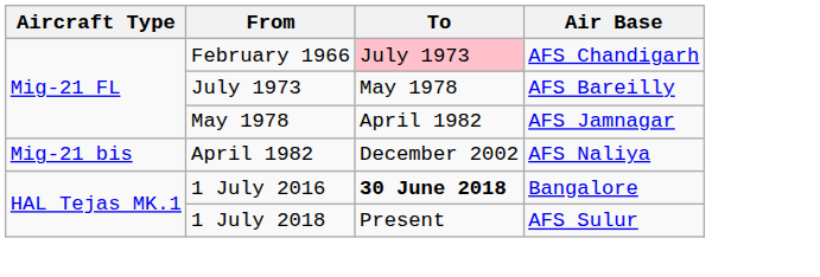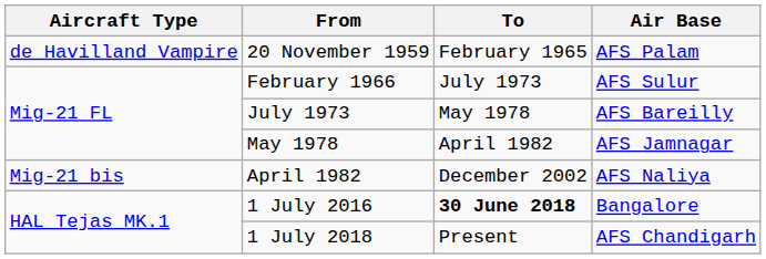+ row: de Havilland Vampire | 20 November 1959 | February 1965 | AFS Palam
February 1966 | To: pink background -> no background
February 1966 | Air Base: AFS Chandigarh -> AFS Sulur
1 July 2018 | Air Base: AFS Sulur -> AFS Chandigarh
